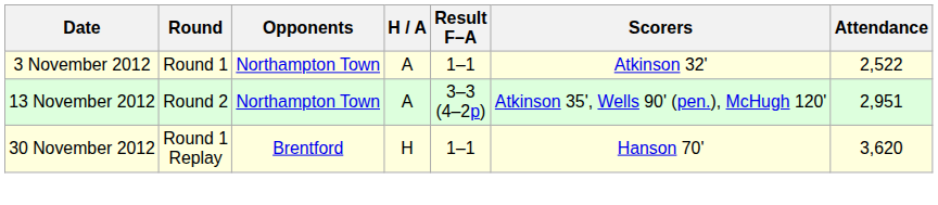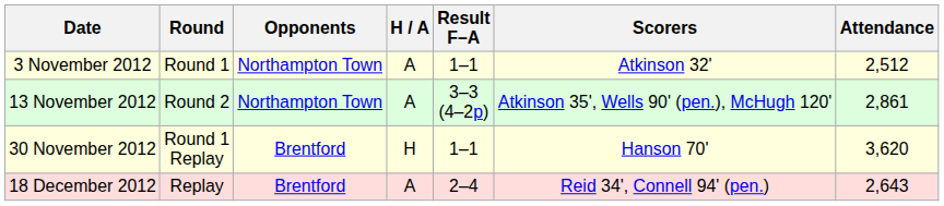3 November 2012 | Attendance: 2,522 -> 2,512
13 November 2012 | Attendance: 2,951 -> 2,861
+ row: 18 December 2012 | Replay | Brentford | A | 2–4 | Reid 34', Connell 94' (pen.) | 2,643
